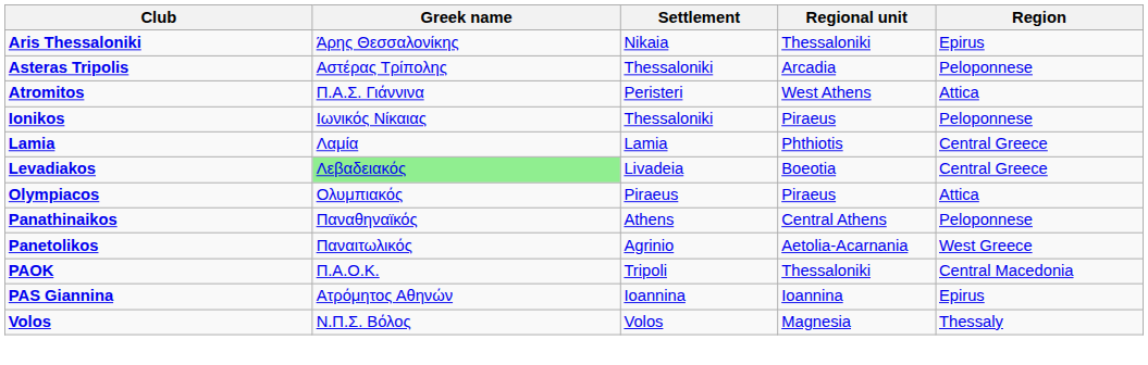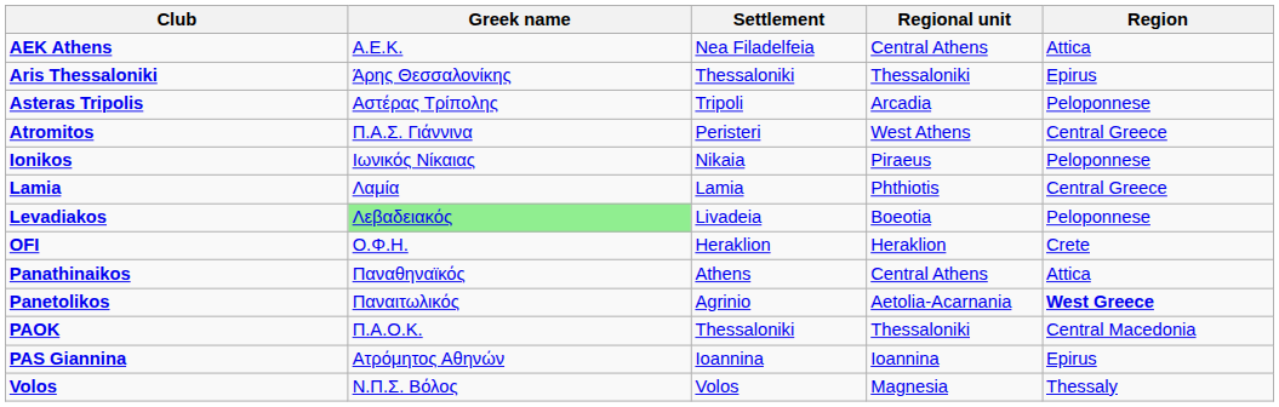+ row: AEK Athens | Α.Ε.Κ. | Nea Filadelfeia | Central Athens | Attica
Aris Thessaloniki | Settlement: Nikaia -> Thessaloniki
Asteras Tripolis | Settlement: Thessaloniki -> Tripoli
Atromitos | Region: Attica -> Central Greece
Ionikos | Settlement: Thessaloniki -> Nikaia
Levadiakos | Region: Central Greece -> Peloponnese
+ row: OFI | Ο.Φ.Η. | Heraklion | Heraklion | Crete
- row: Olympiacos | Ολυμπιακός | Piraeus | Piraeus | Attica
Panathinaikos | Region: Peloponnese -> Attica
Panetolikos | Region: normal -> bold
PAOK | Settlement: Tripoli -> Thessaloniki
